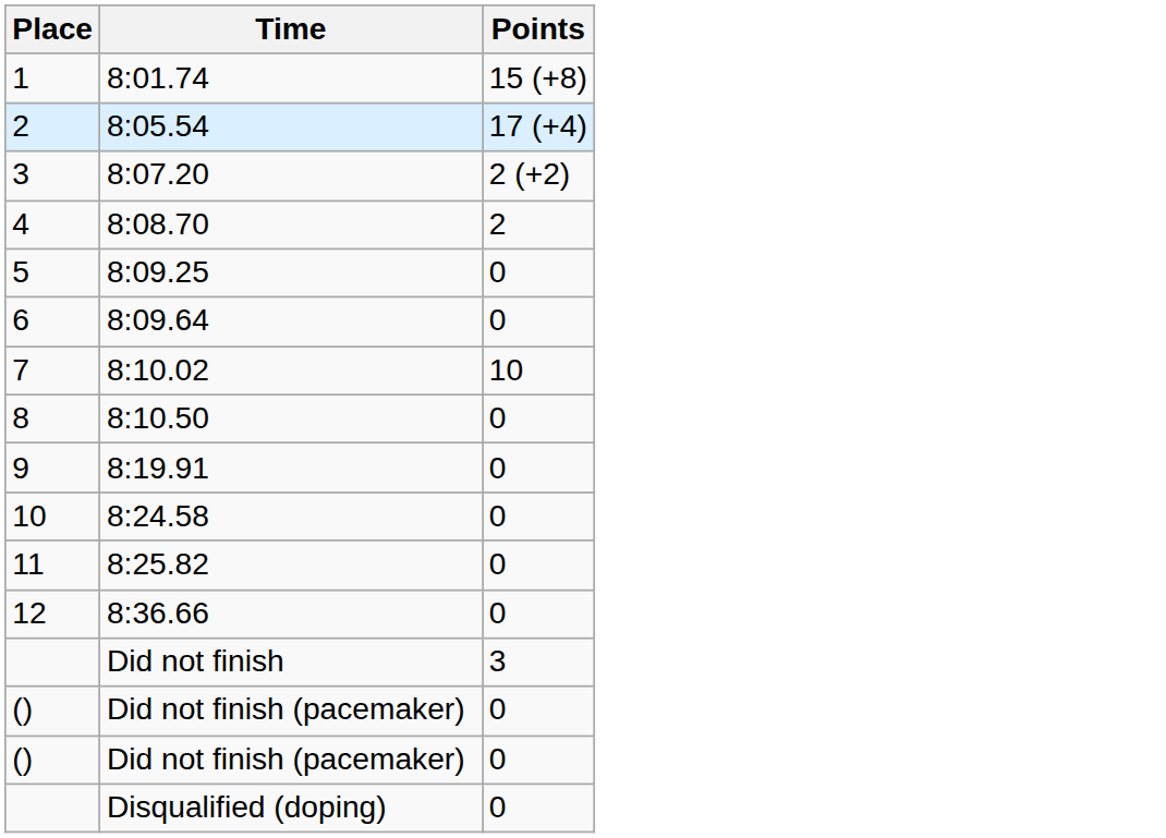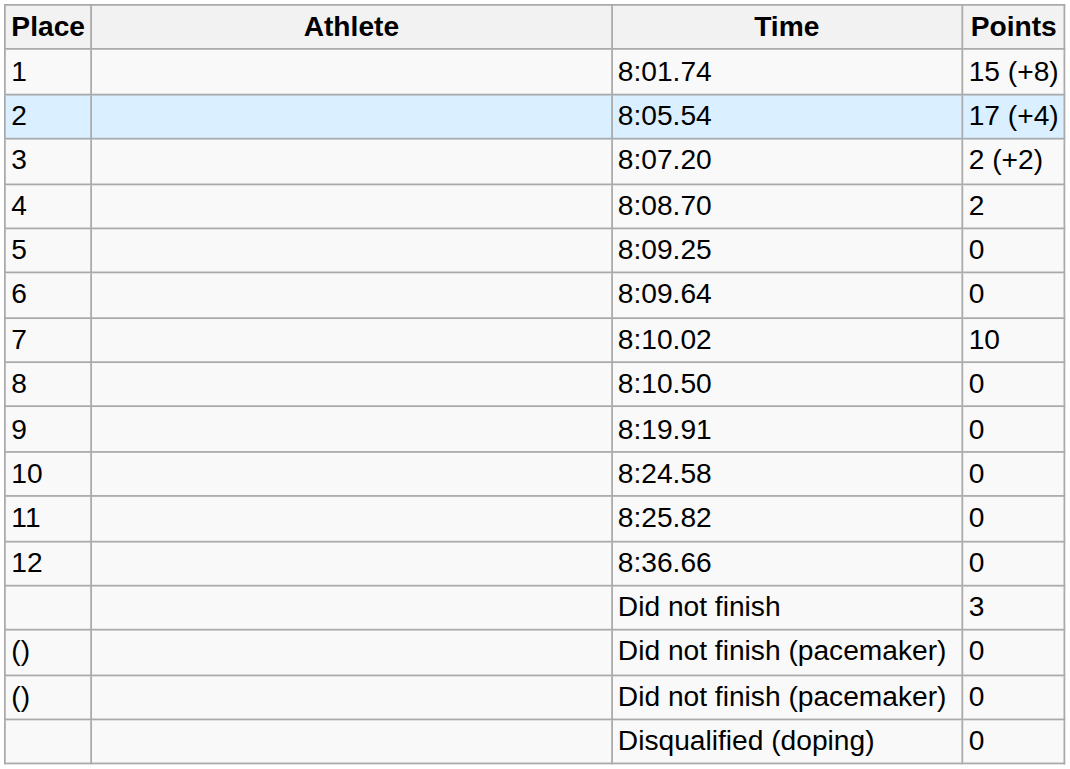+ column: Athlete
